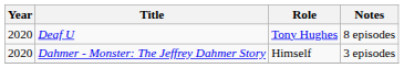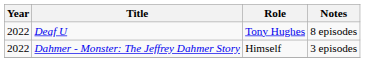Deaf U | Year: 2020 -> 2022
Dahmer - Monster: The Jeffrey Dahmer Story | Year: 2020 -> 2022
